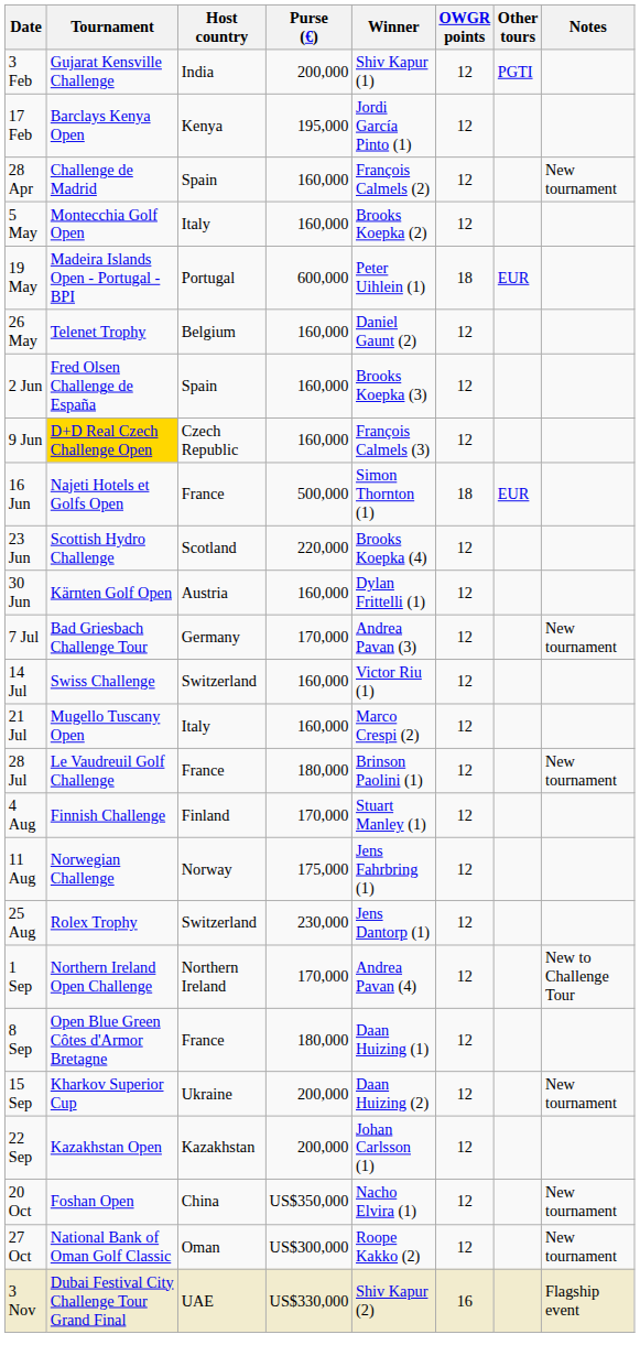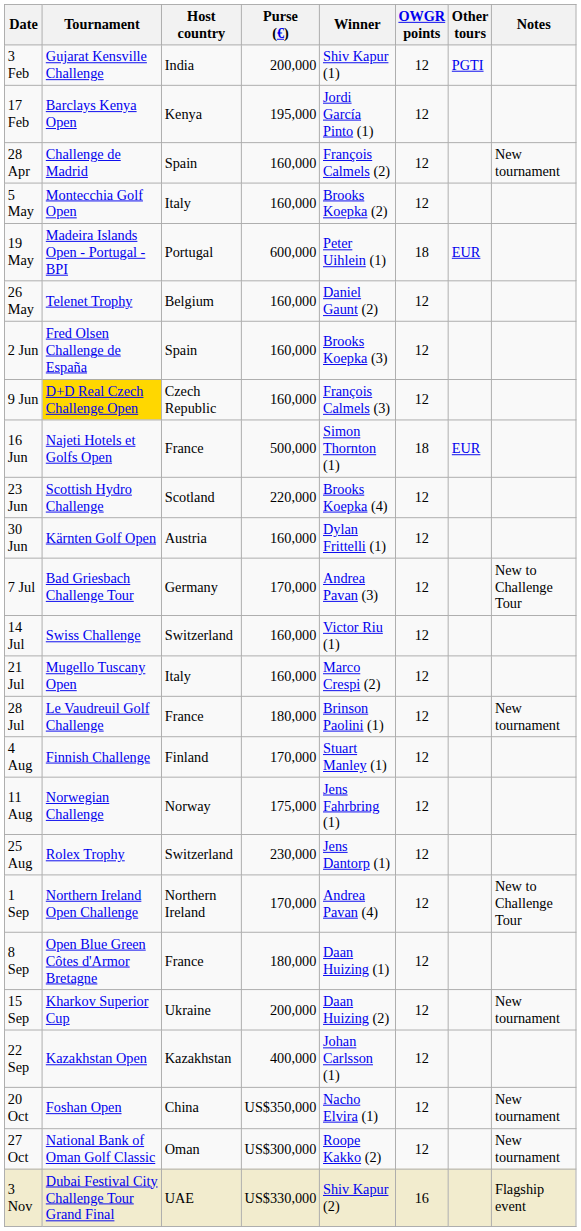7 Jul | Notes: New tournament -> New to Challenge Tour
22 Sep | Purse (€): 200,000 -> 400,000
